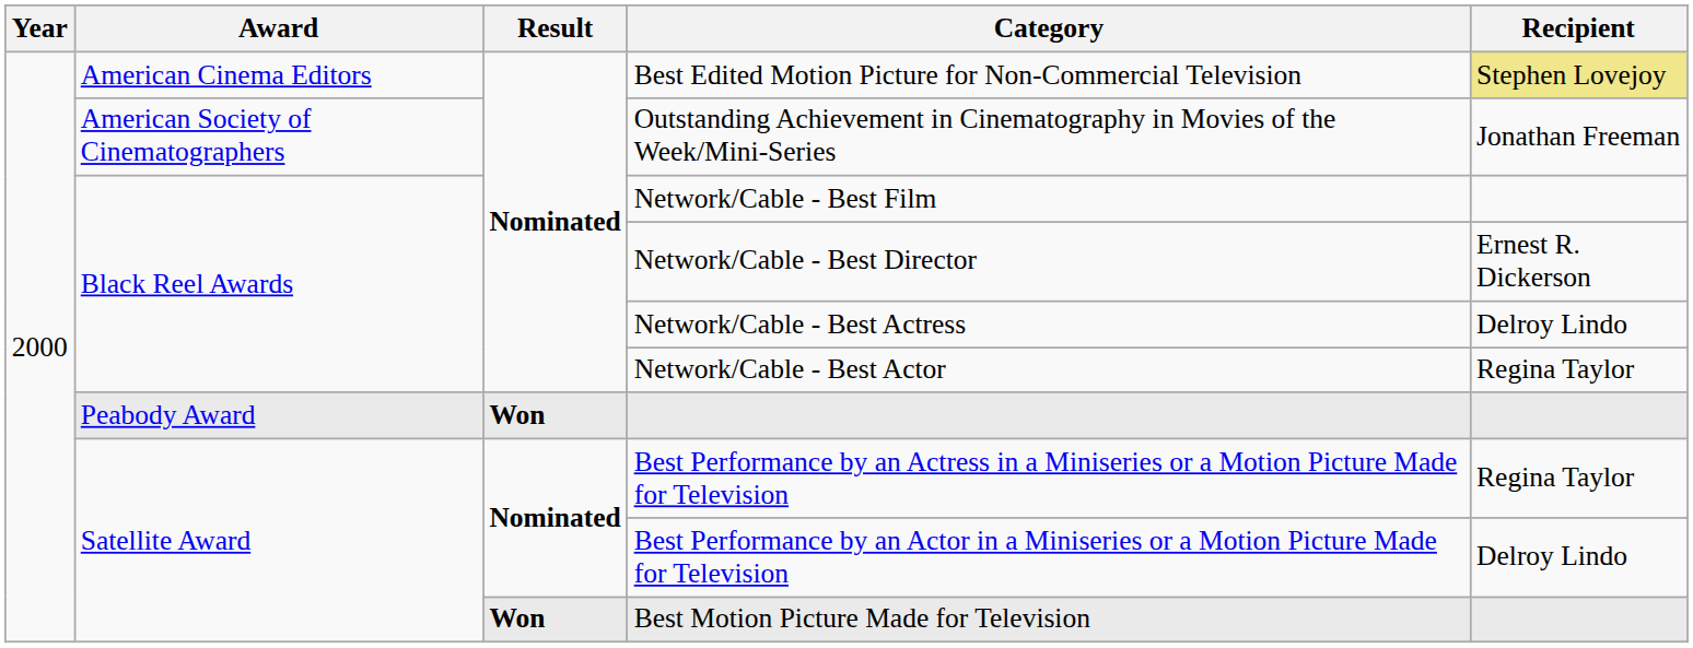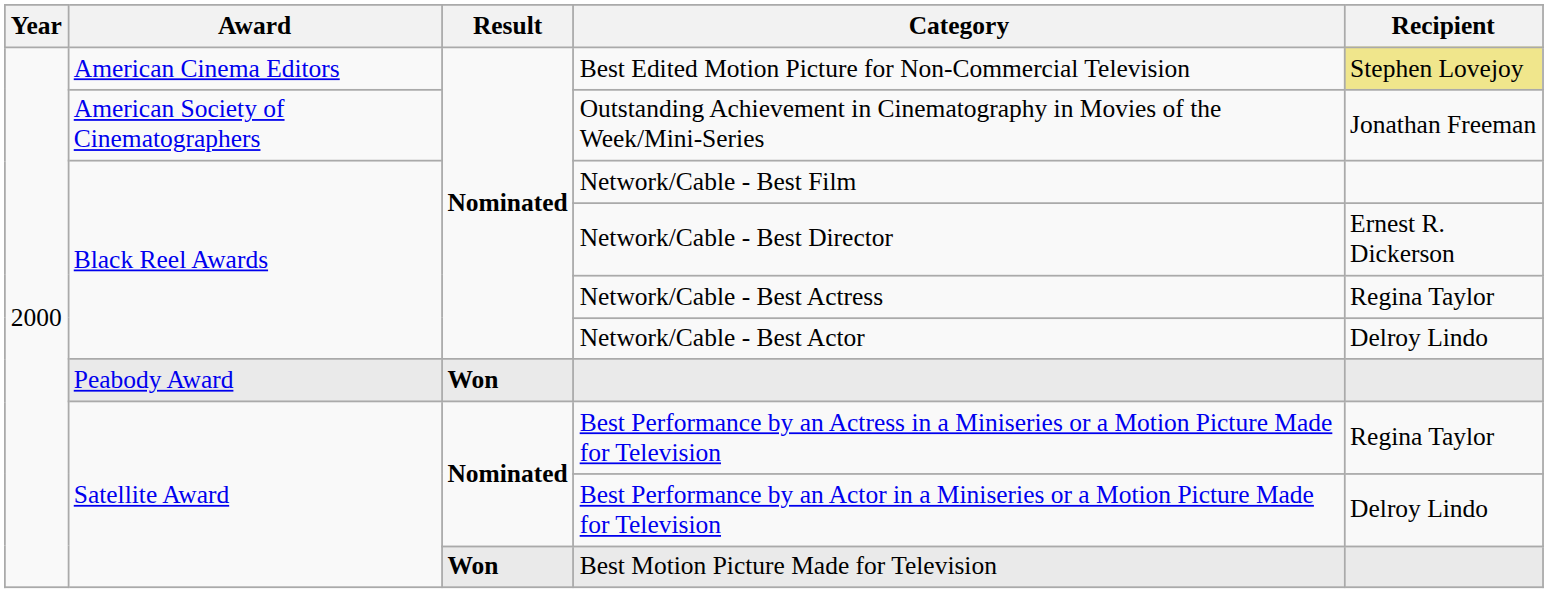Network/Cable - Best Actress | Recipient: Delroy Lindo -> Regina Taylor
Network/Cable - Best Actor | Recipient: Regina Taylor -> Delroy Lindo
